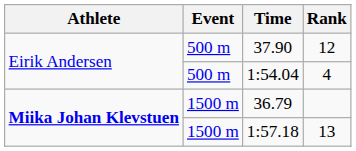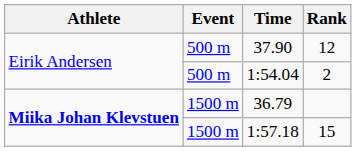1:54.04 | Rank: 4 -> 2
1:57.18 | Rank: 13 -> 15
